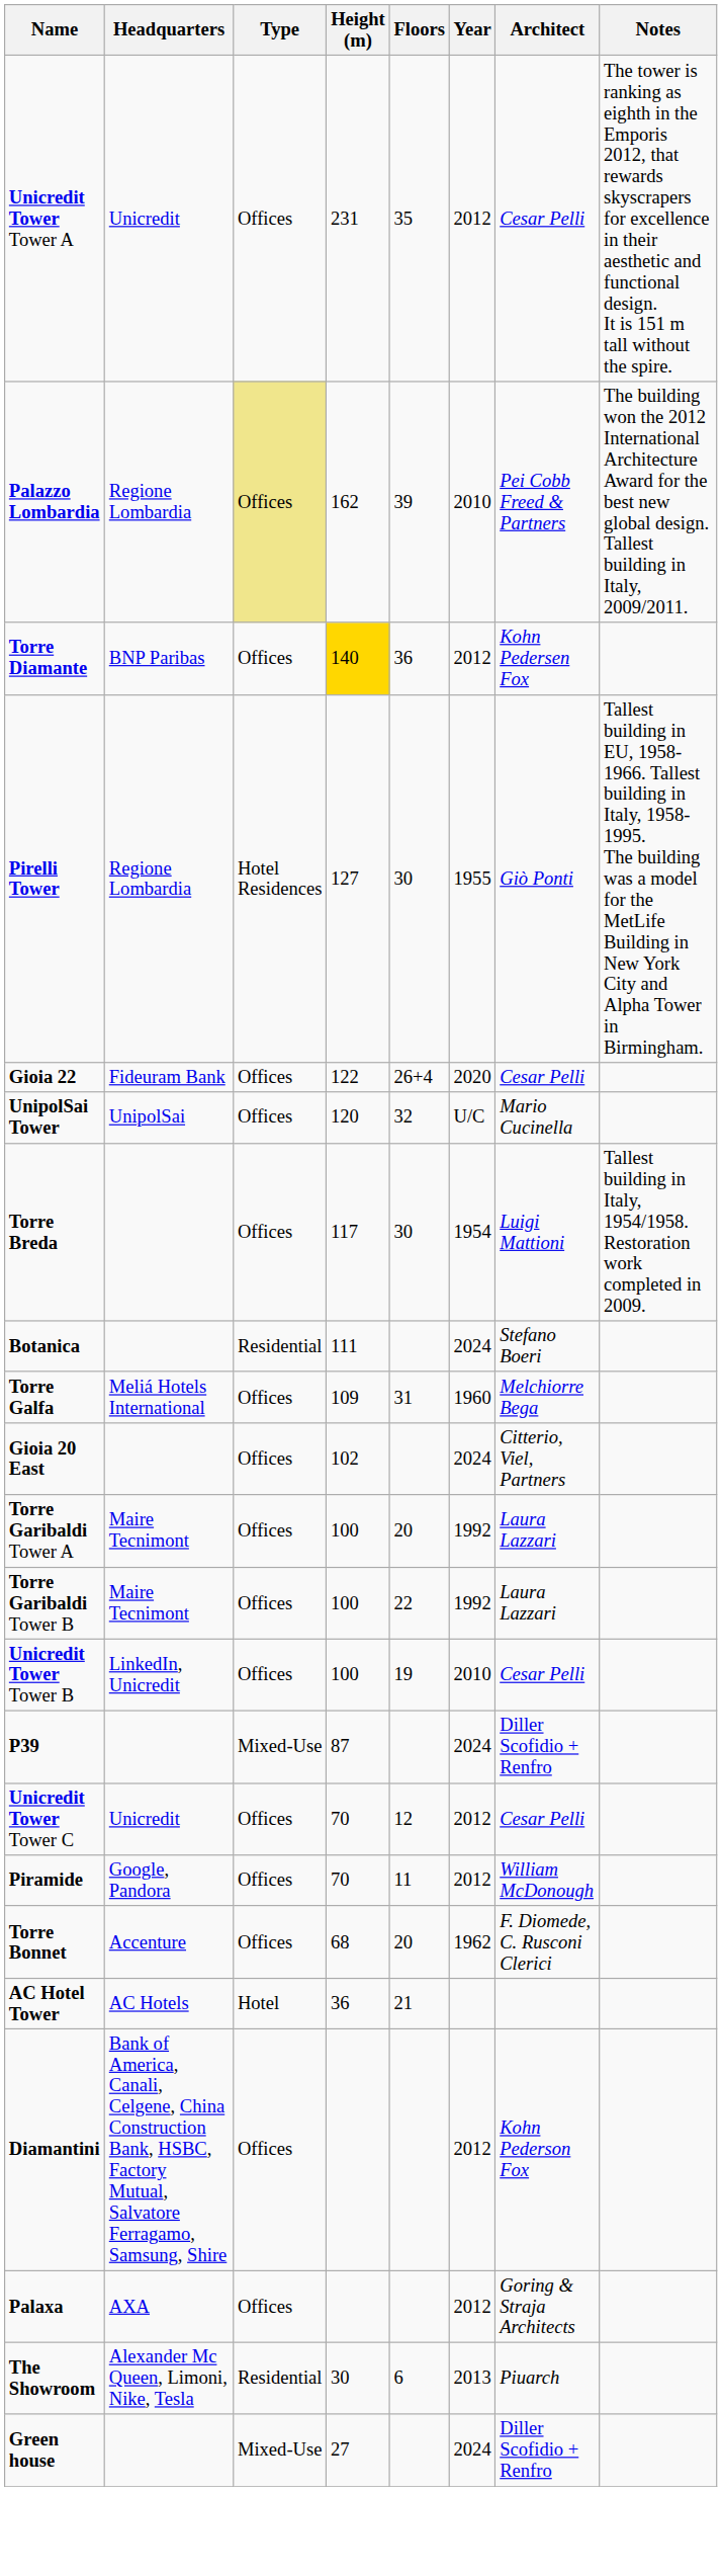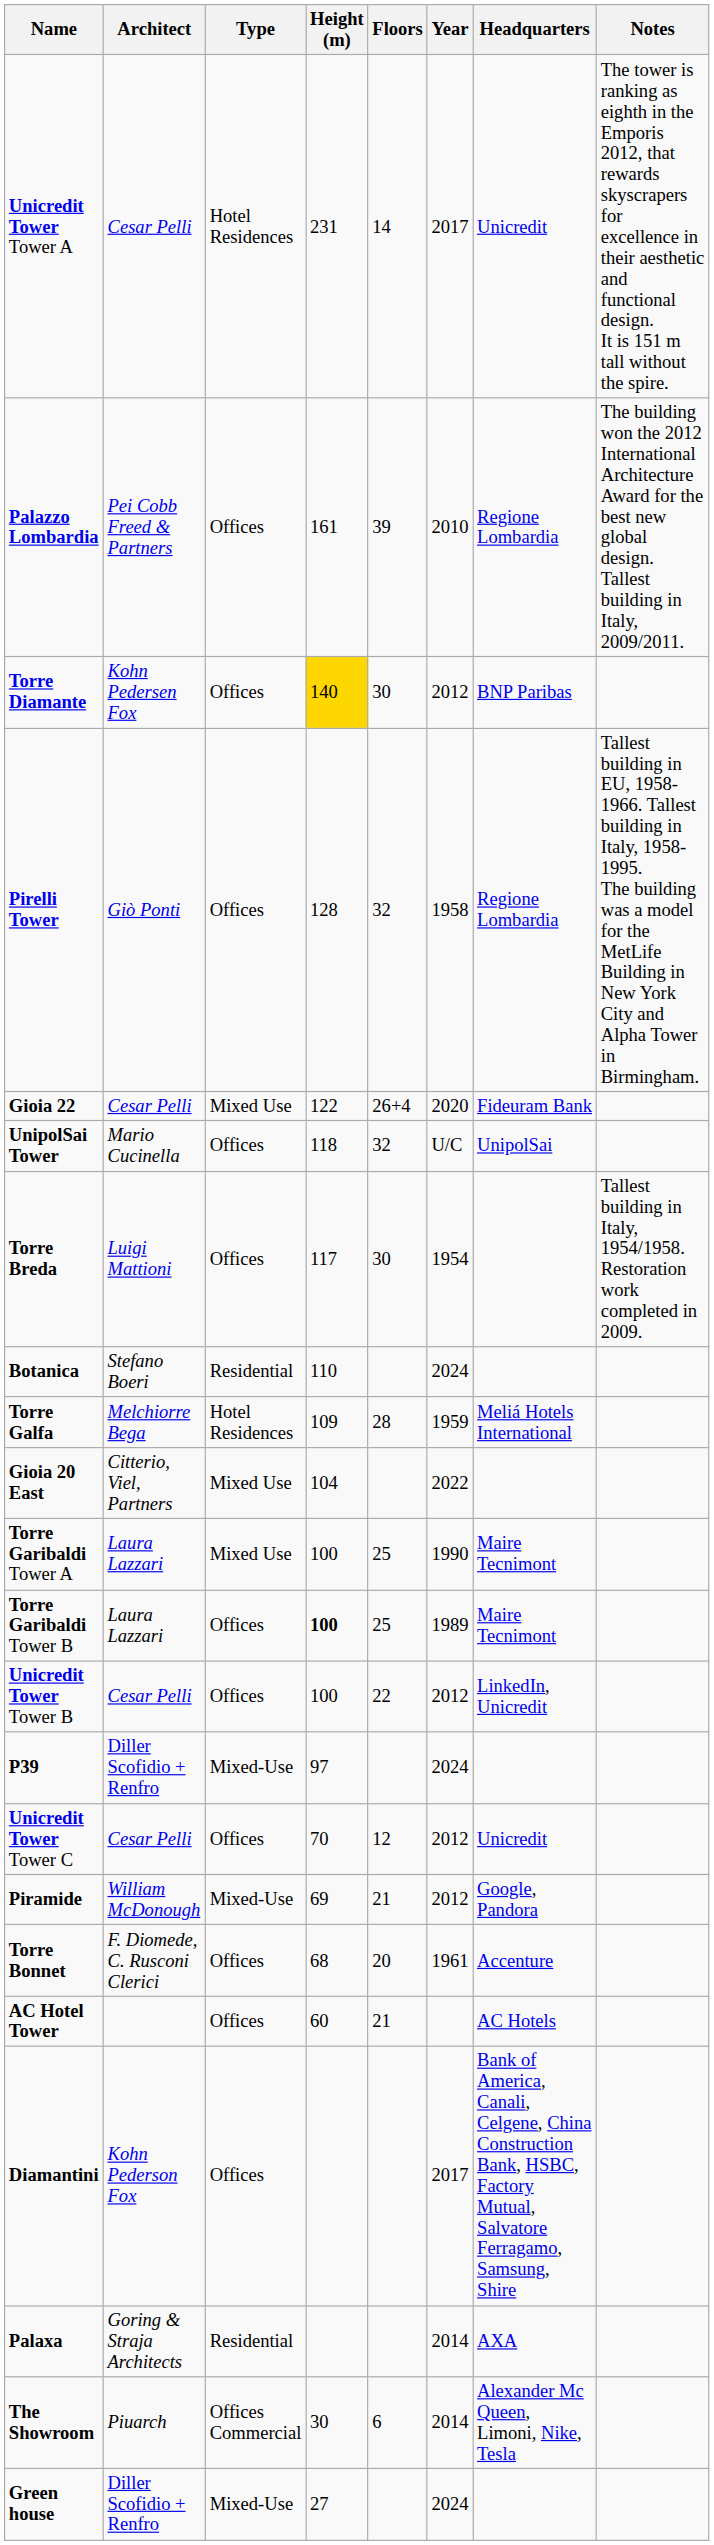columns swapped: Architect <-> Headquarters
Unicredit Tower Tower A | Type: Offices -> Hotel Residences
Unicredit Tower Tower A | Floors: 35 -> 14
Unicredit Tower Tower A | Year: 2012 -> 2017
Palazzo Lombardia | Type: khaki background -> no background
Palazzo Lombardia | Height (m): 162 -> 161
Torre Diamante | Floors: 36 -> 30
Pirelli Tower | Type: Hotel Residences -> Offices
Pirelli Tower | Height (m): 127 -> 128
Pirelli Tower | Floors: 30 -> 32
Pirelli Tower | Year: 1955 -> 1958
Gioia 22 | Type: Offices -> Mixed Use
UnipolSai Tower | Height (m): 120 -> 118
Botanica | Height (m): 111 -> 110
Torre Galfa | Type: Offices -> Hotel Residences
Torre Galfa | Floors: 31 -> 28
Torre Galfa | Year: 1960 -> 1959
Gioia 20 East | Type: Offices -> Mixed Use
Gioia 20 East | Height (m): 102 -> 104
Gioia 20 East | Year: 2024 -> 2022
Torre Garibaldi Tower A | Type: Offices -> Mixed Use
Torre Garibaldi Tower A | Floors: 20 -> 25
Torre Garibaldi Tower A | Year: 1992 -> 1990
Torre Garibaldi Tower B | Height (m): normal -> bold
Torre Garibaldi Tower B | Floors: 22 -> 25
Torre Garibaldi Tower B | Year: 1992 -> 1989
Unicredit Tower Tower B | Floors: 19 -> 22
Unicredit Tower Tower B | Year: 2010 -> 2012
P39 | Height (m): 87 -> 97
Piramide | Type: Offices -> Mixed-Use
Piramide | Height (m): 70 -> 69
Piramide | Floors: 11 -> 21
Torre Bonnet | Year: 1962 -> 1961
AC Hotel Tower | Type: Hotel -> Offices
AC Hotel Tower | Height (m): 36 -> 60
Diamantini | Year: 2012 -> 2017
Palaxa | Type: Offices -> Residential
Palaxa | Year: 2012 -> 2014
The Showroom | Type: Residential -> Offices Commercial
The Showroom | Year: 2013 -> 2014
